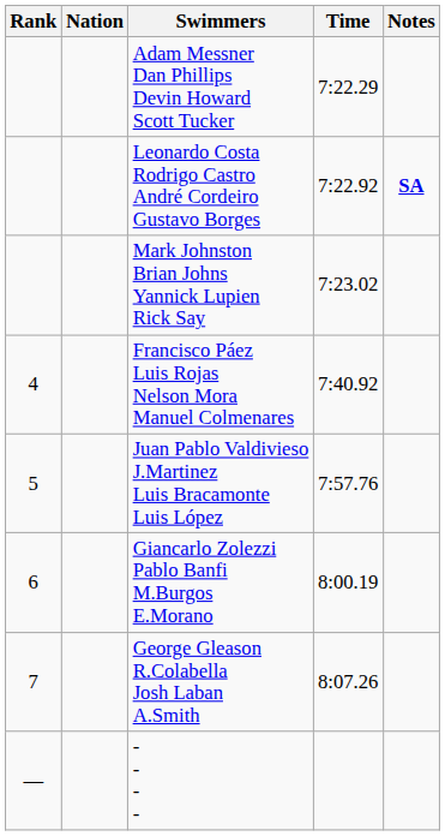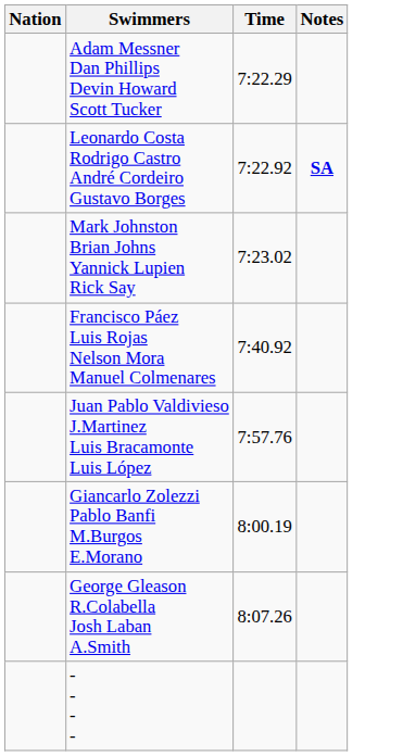- column: Rank | 4 | 5 | 6 | 7 | —
